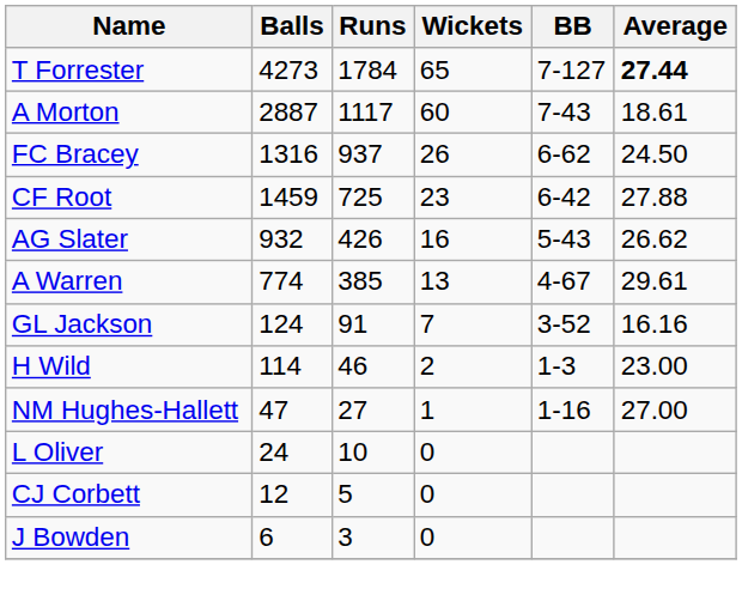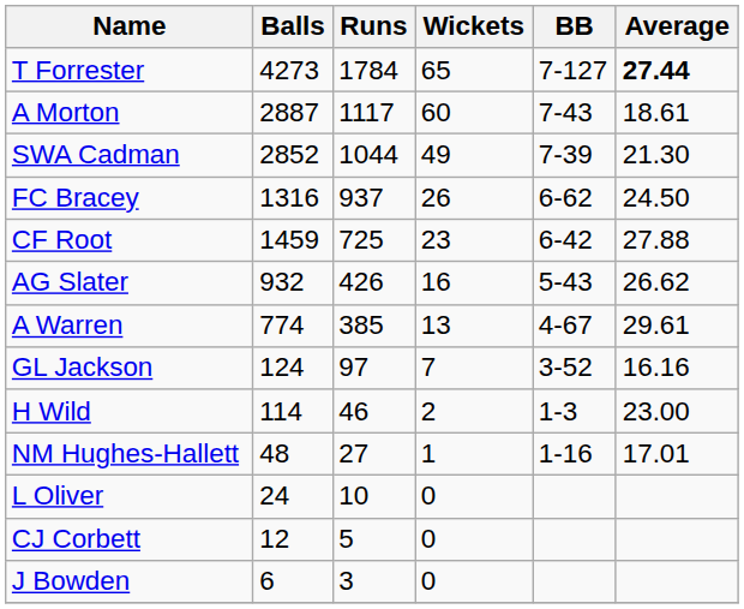+ row: SWA Cadman | 2852 | 1044 | 49 | 7-39 | 21.30
GL Jackson | Runs: 91 -> 97
NM Hughes-Hallett | Balls: 47 -> 48
NM Hughes-Hallett | Average: 27.00 -> 17.01
